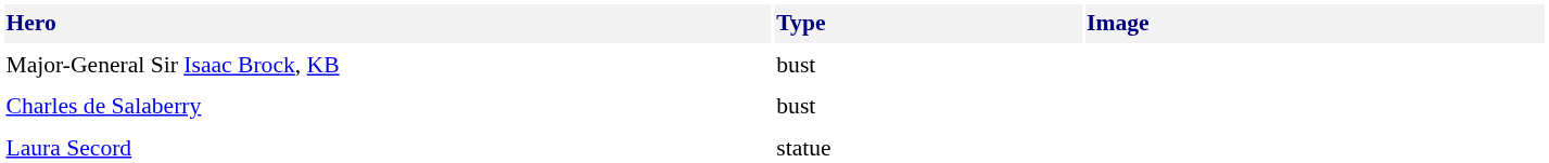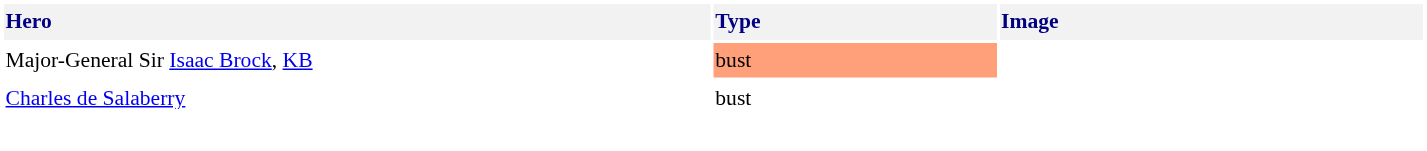Major-General Sir Isaac Brock, KB | Type: no background -> lightsalmon background
- row: Laura Secord | statue
